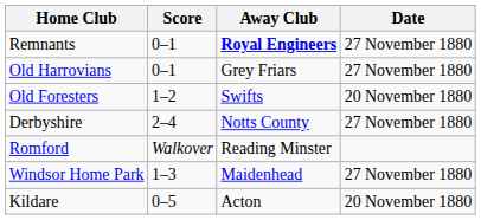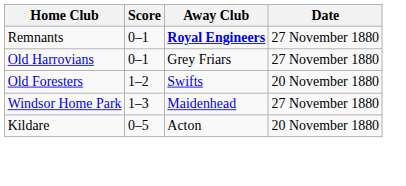- row: Derbyshire | 2–4 | Notts County | 27 November 1880
- row: Romford | Walkover | Reading Minster
